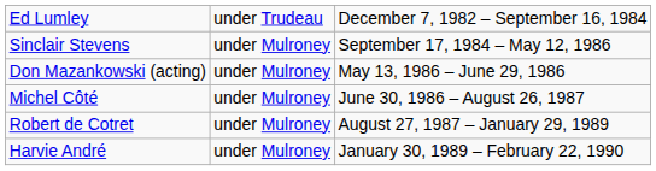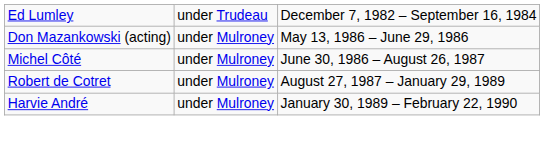- row: Sinclair Stevens | under Mulroney | September 17, 1984 – May 12, 1986
